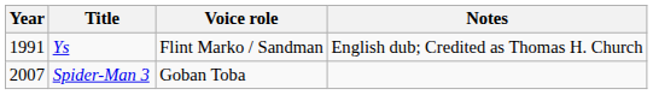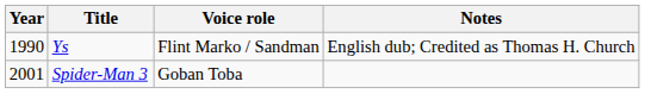Ys | Year: 1991 -> 1990
Spider-Man 3 | Year: 2007 -> 2001
